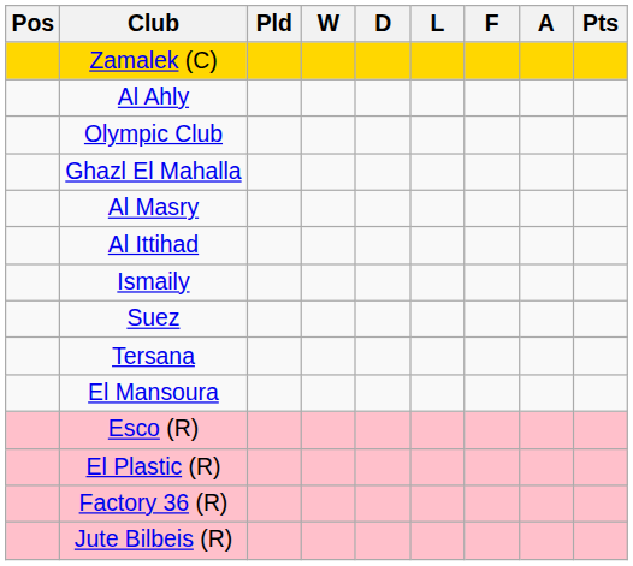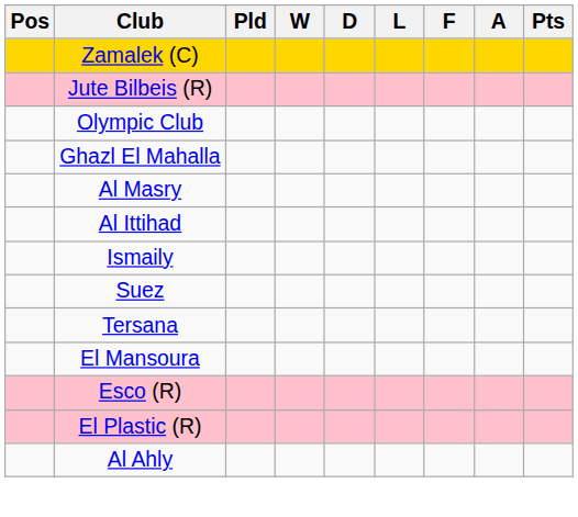rows swapped: Al Ahly <-> Jute Bilbeis (R)
- row: Factory 36 (R)
